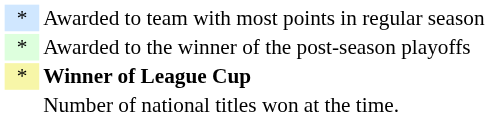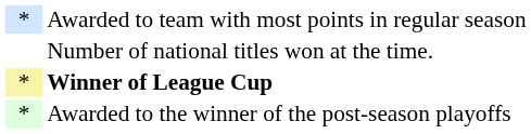rows swapped: Awarded to the winner of the post-season playoffs <-> Number of national titles won at the time.
